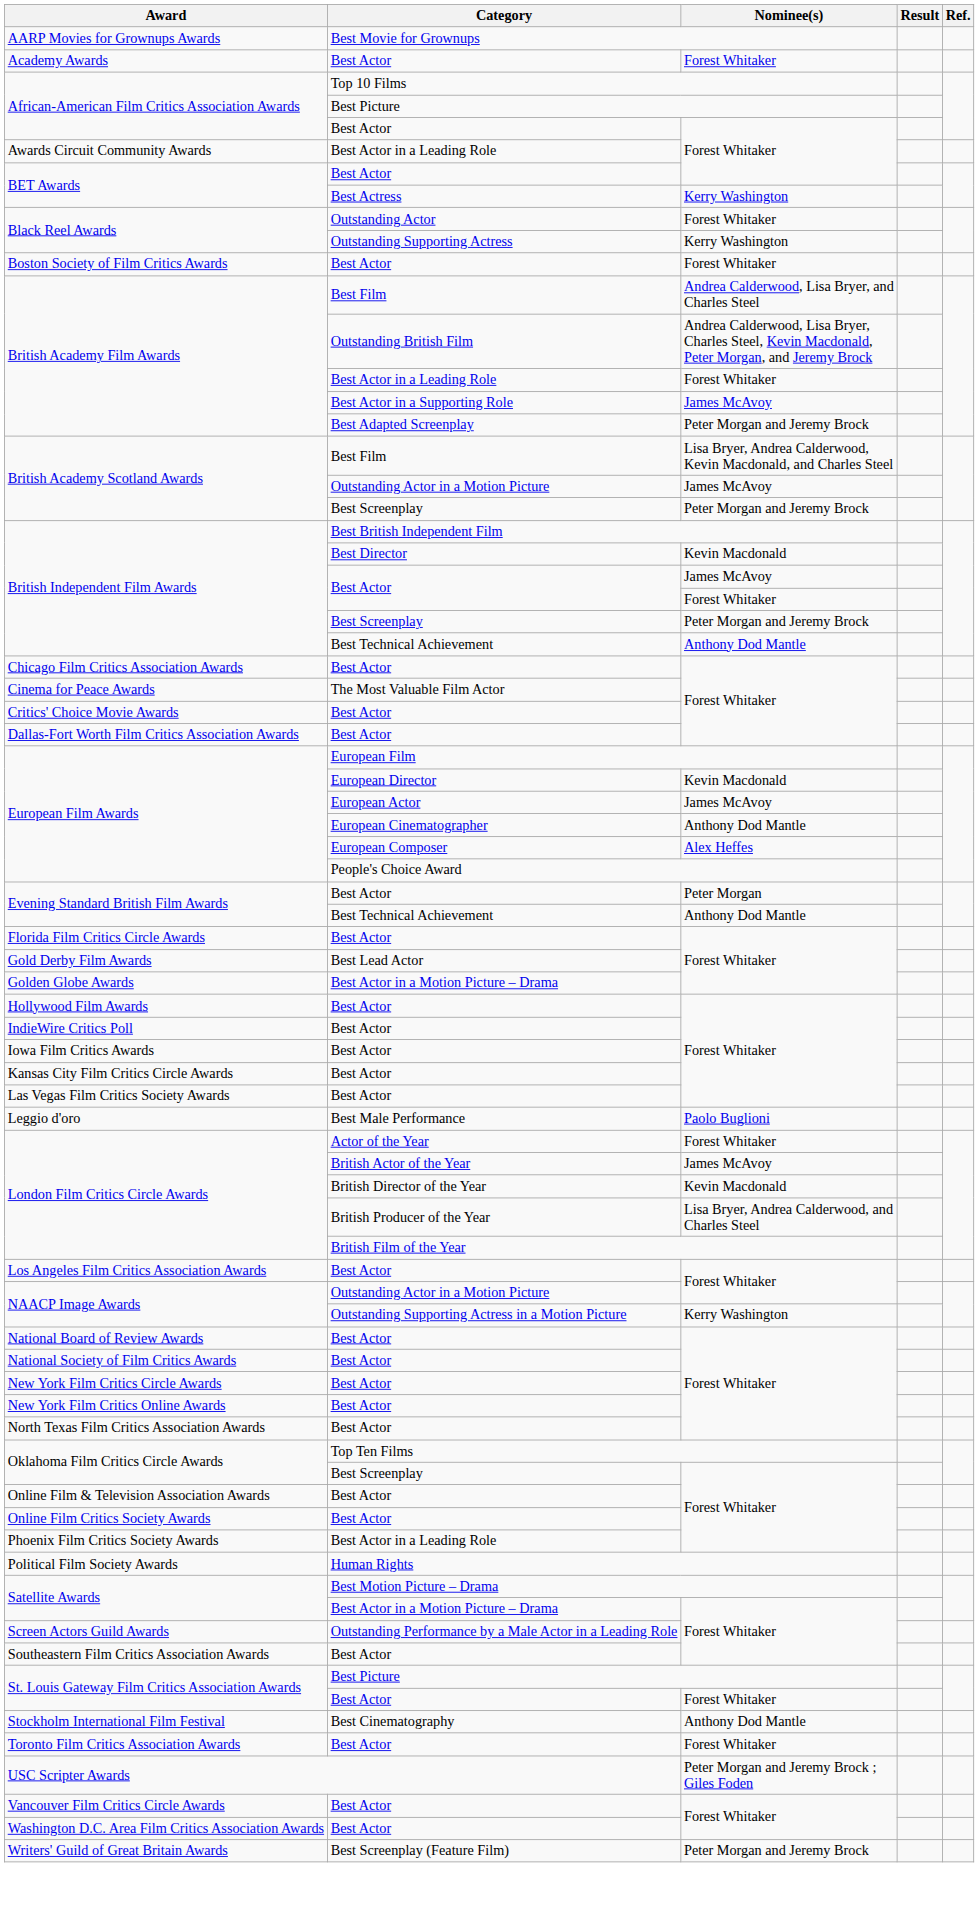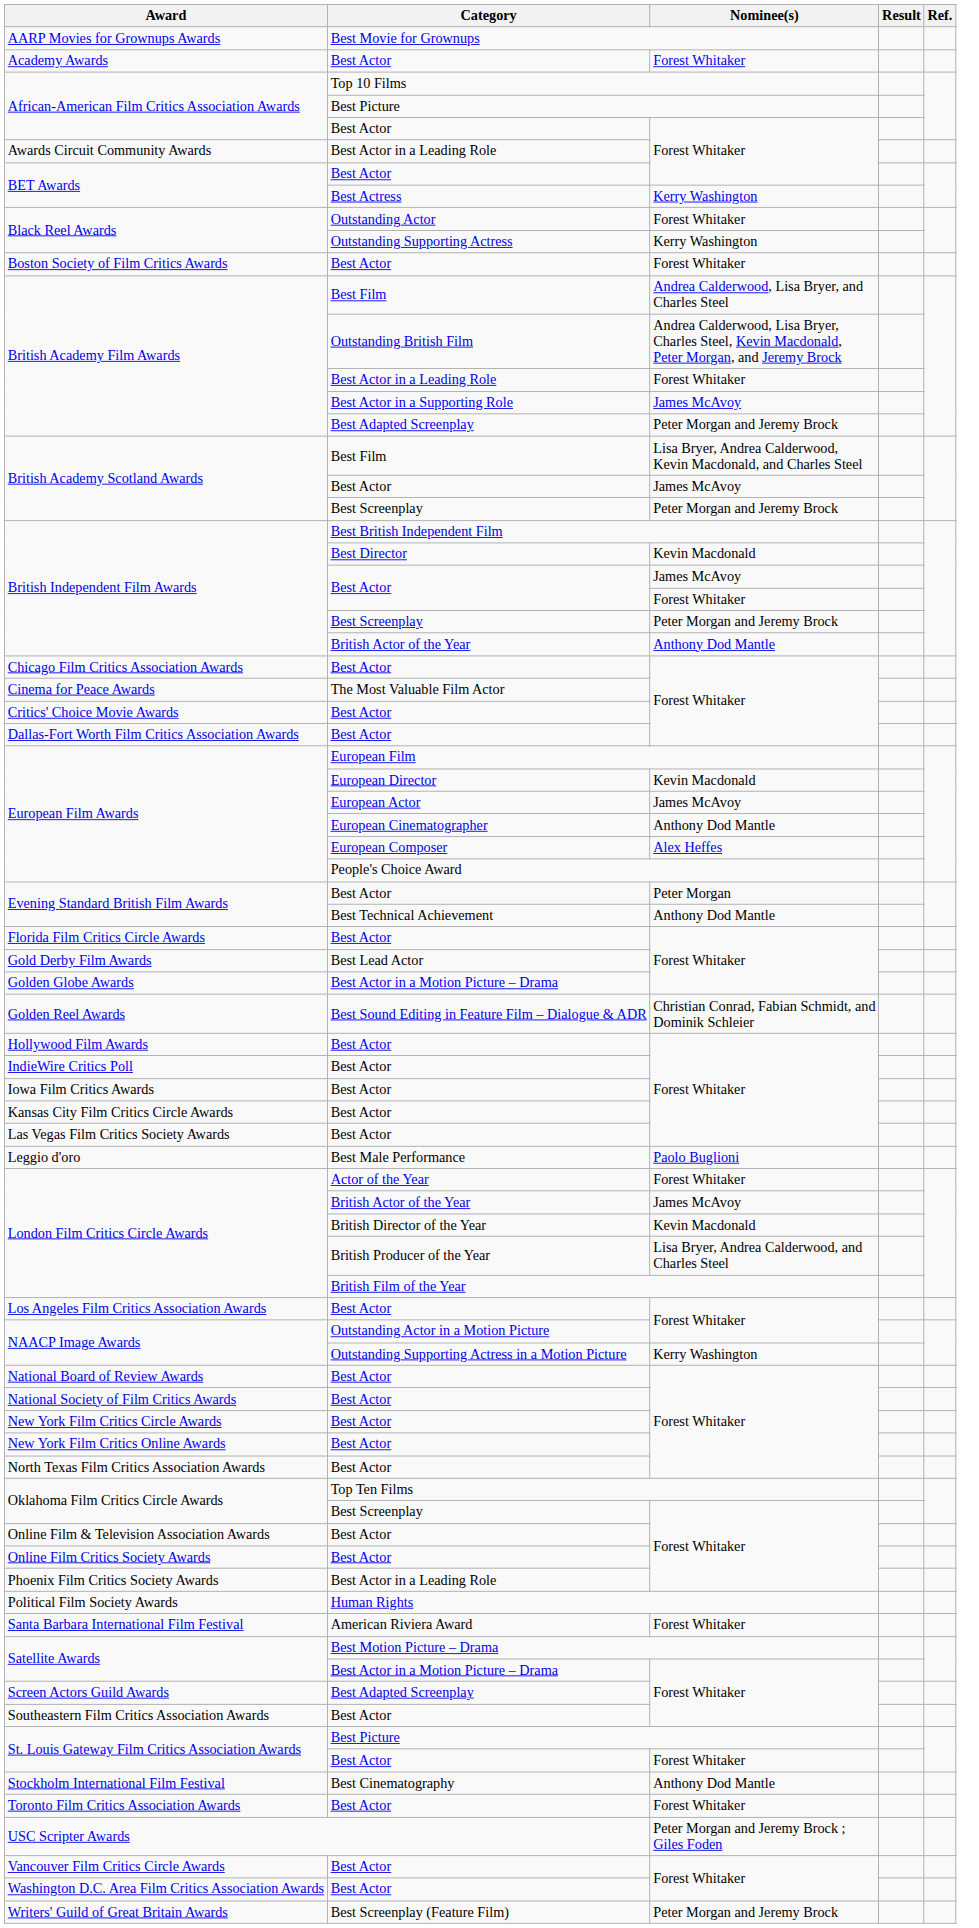British Academy Scotland Awards / James McAvoy | Category: Outstanding Actor in a Motion Picture -> Best Actor
British Independent Film Awards / Anthony Dod Mantle | Category: Best Technical Achievement -> British Actor of the Year
+ row: Golden Reel Awards | Best Sound Editing in Feature Film – Dialogue & ADR | Christian Conrad, Fabian Schmidt, and Dominik Schleier
+ row: Santa Barbara International Film Festival | American Riviera Award | Forest Whitaker
Screen Actors Guild Awards | Category: Outstanding Performance by a Male Actor in a Leading Role -> Best Adapted Screenplay
